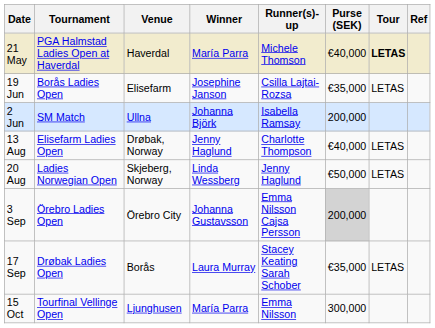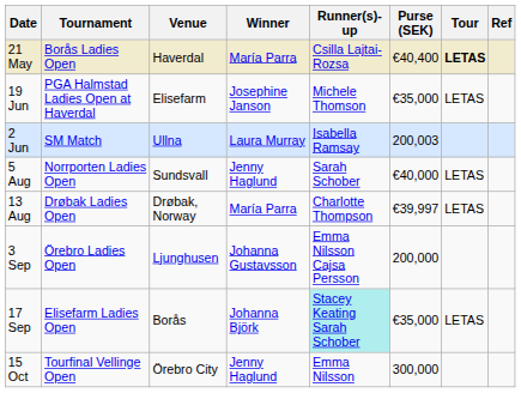21 May | Tournament: PGA Halmstad Ladies Open at Haverdal -> Borås Ladies Open
21 May | Runner(s)-up: Michele Thomson -> Csilla Lajtai-Rozsa
21 May | Purse (SEK): €40,000 -> €40,400
19 Jun | Tournament: Borås Ladies Open -> PGA Halmstad Ladies Open at Haverdal
19 Jun | Runner(s)-up: Csilla Lajtai-Rozsa -> Michele Thomson
2 Jun | Winner: Johanna Björk -> Laura Murray
2 Jun | Purse (SEK): 200,000 -> 200,003
+ row: 5 Aug | Norrporten Ladies Open | Sundsvall | Jenny Haglund | Sarah Schober | €40,000 | LETAS
13 Aug | Tournament: Elisefarm Ladies Open -> Drøbak Ladies Open
13 Aug | Winner: Jenny Haglund -> María Parra
13 Aug | Purse (SEK): €40,000 -> €39,997
- row: 20 Aug | Ladies Norwegian Open | Skjeberg, Norway | Linda Wessberg | Jenny Haglund | €50,000 | LETAS
3 Sep | Venue: Örebro City -> Ljunghusen
3 Sep | Purse (SEK): lightgrey background -> no background
17 Sep | Tournament: Drøbak Ladies Open -> Elisefarm Ladies Open
17 Sep | Winner: Laura Murray -> Johanna Björk
17 Sep | Runner(s)-up: no background -> paleturquoise background
15 Oct | Venue: Ljunghusen -> Örebro City
15 Oct | Winner: María Parra -> Jenny Haglund
